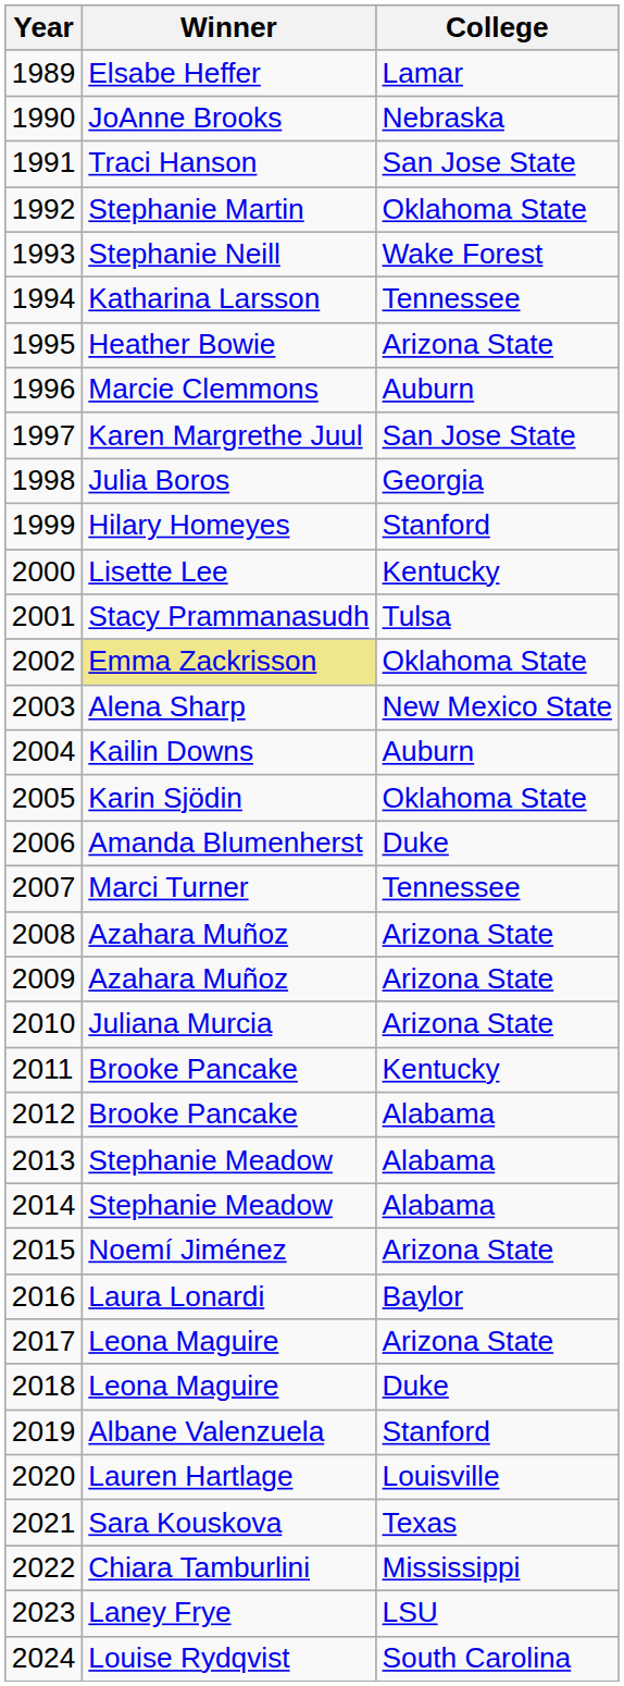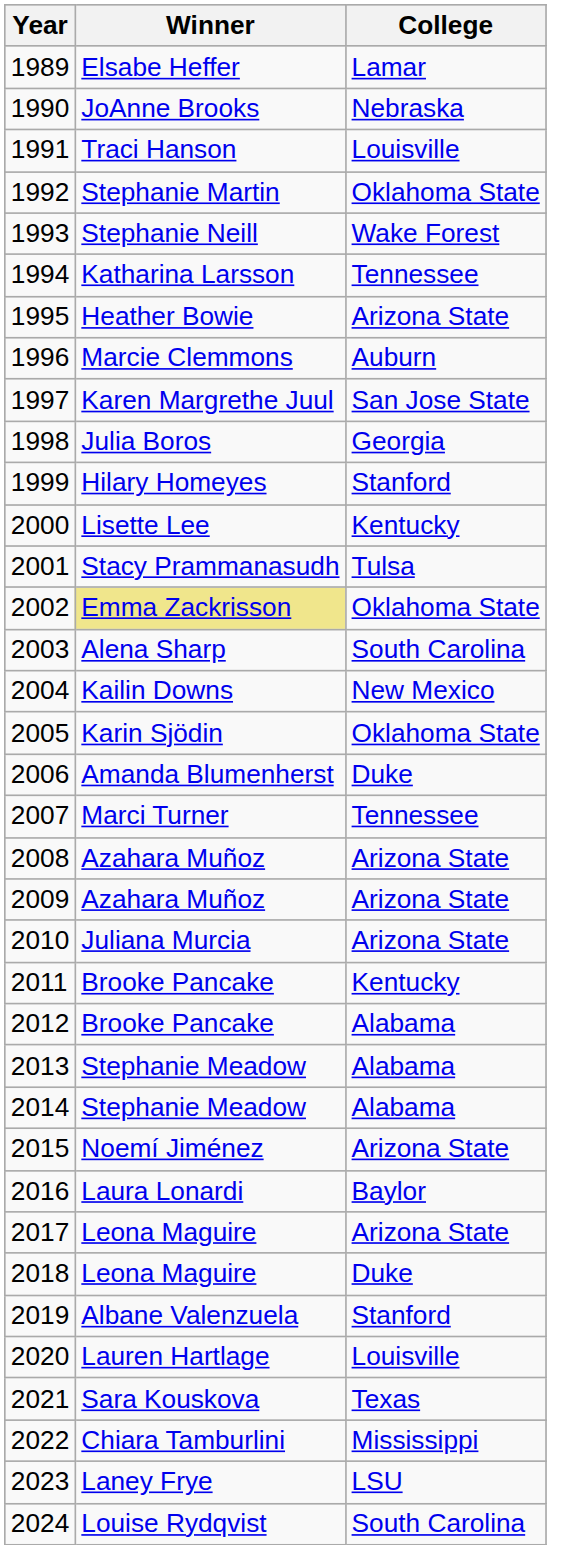1991 | College: San Jose State -> Louisville
2003 | College: New Mexico State -> South Carolina
2004 | College: Auburn -> New Mexico
